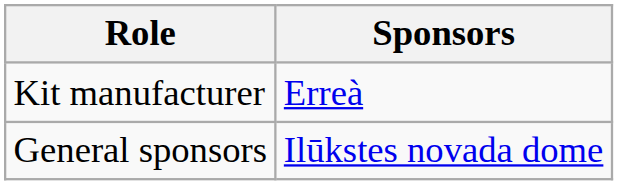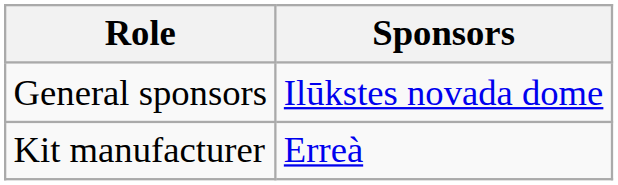rows swapped: General sponsors <-> Kit manufacturer
